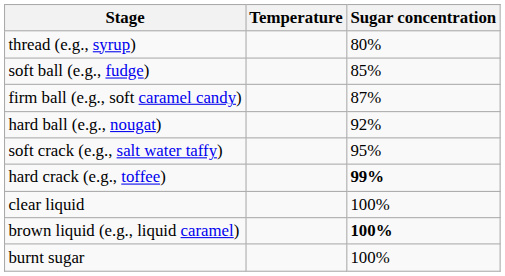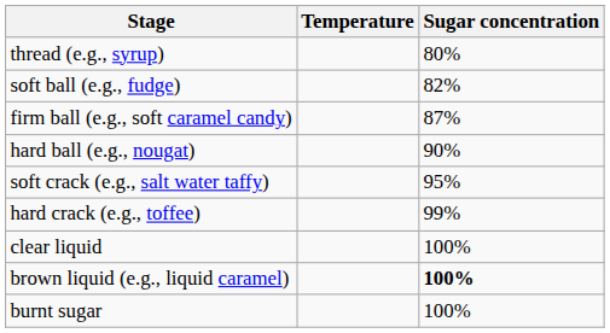soft ball (e.g., fudge) | Sugar concentration: 85% -> 82%
hard ball (e.g., nougat) | Sugar concentration: 92% -> 90%
hard crack (e.g., toffee) | Sugar concentration: bold -> normal
